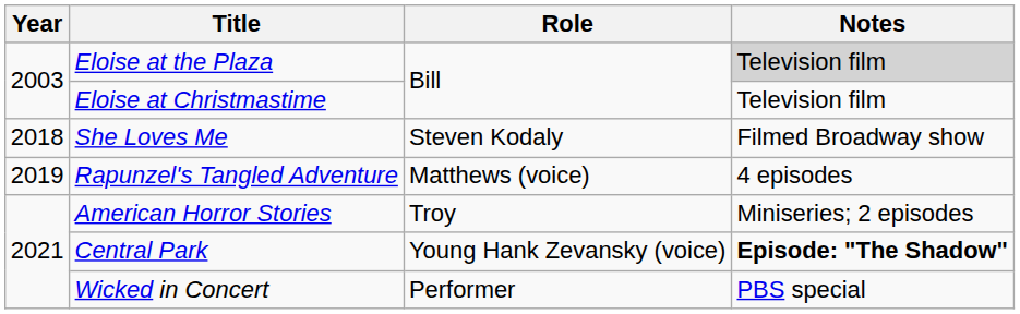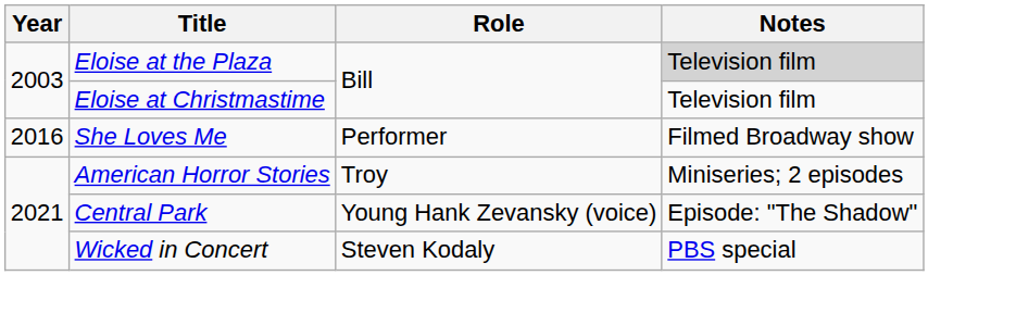She Loves Me | Year: 2018 -> 2016
She Loves Me | Role: Steven Kodaly -> Performer
- row: 2019 | Rapunzel's Tangled Adventure | Matthews (voice) | 4 episodes
Central Park | Notes: bold -> normal
Wicked in Concert | Role: Performer -> Steven Kodaly
